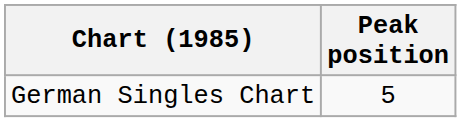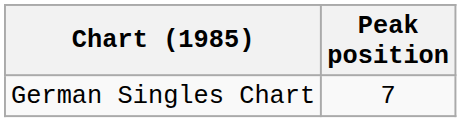German Singles Chart | Peak position: 5 -> 7
